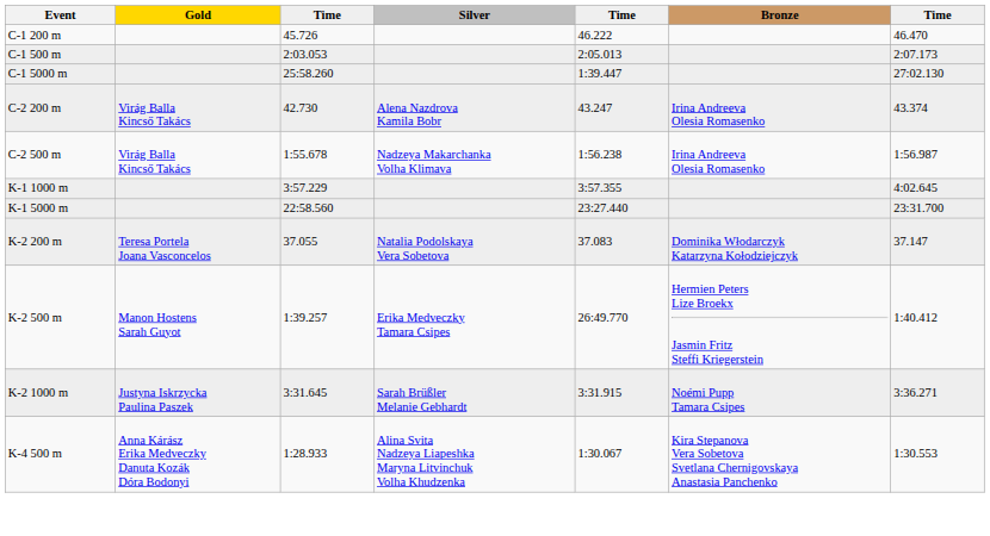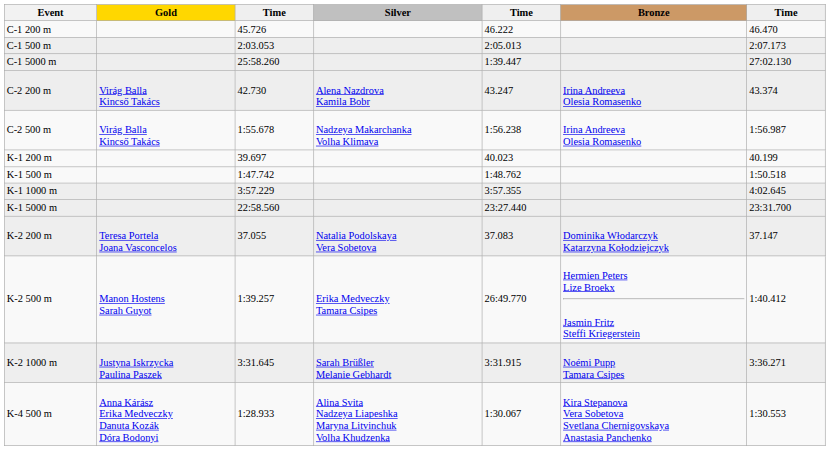+ row: K-1 200 m | 39.697 | 40.023 | 40.199
+ row: K-1 500 m | 1:47.742 | 1:48.762 | 1:50.518
